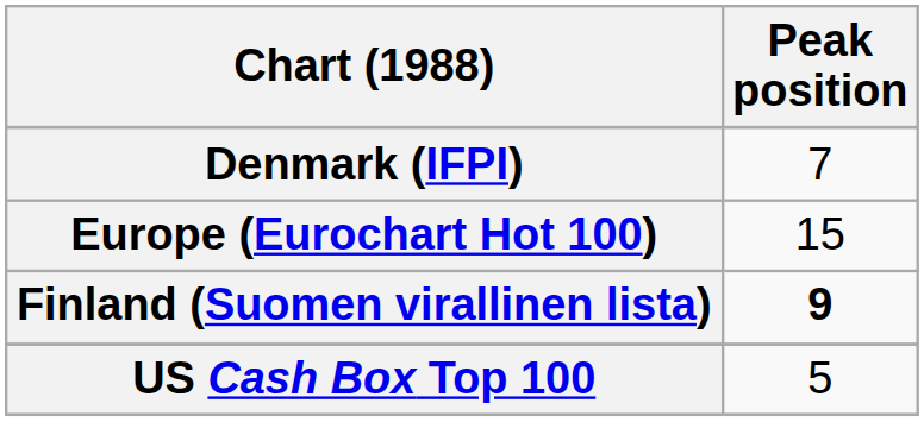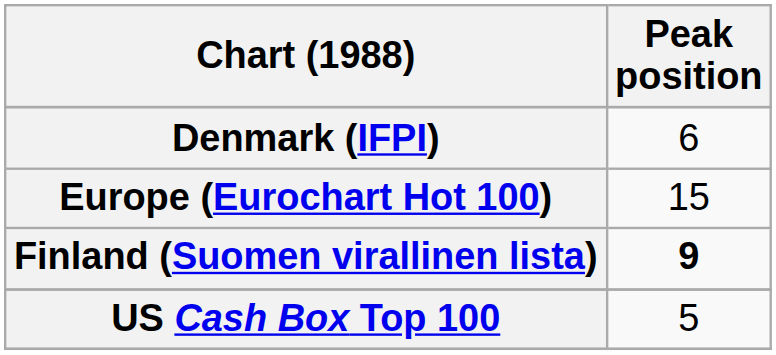Denmark (IFPI) | Peak position: 7 -> 6
